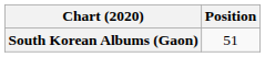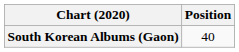South Korean Albums (Gaon) | Position: 51 -> 40
